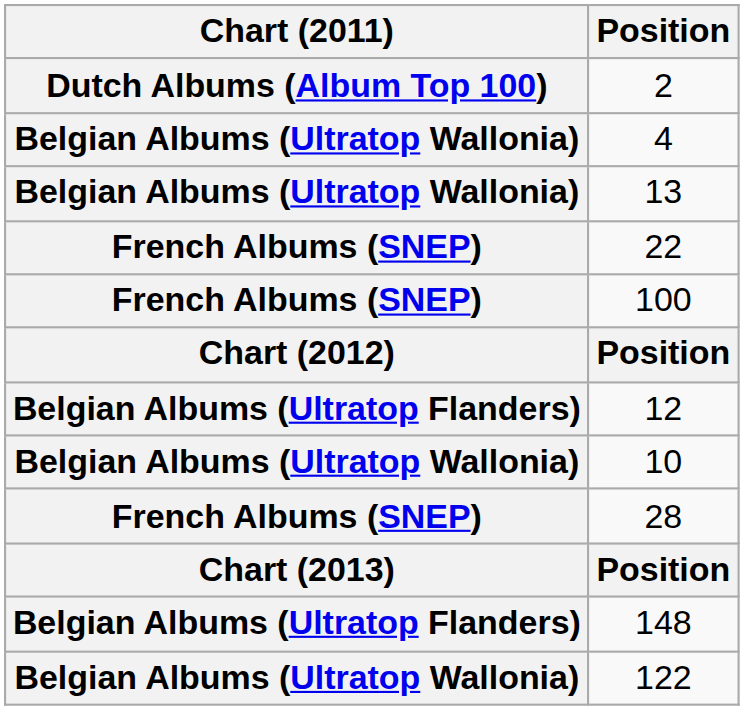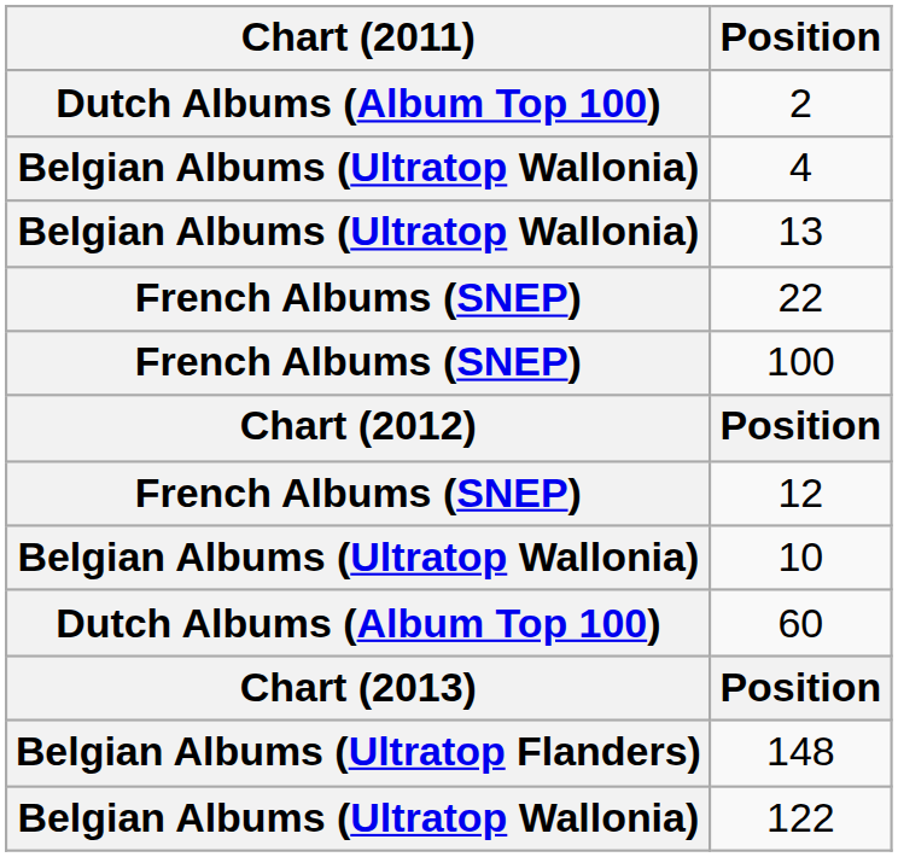12 | Chart (2011): Belgian Albums (Ultratop Flanders) -> French Albums (SNEP)
+ row: Dutch Albums (Album Top 100) | 60
- row: French Albums (SNEP) | 28
